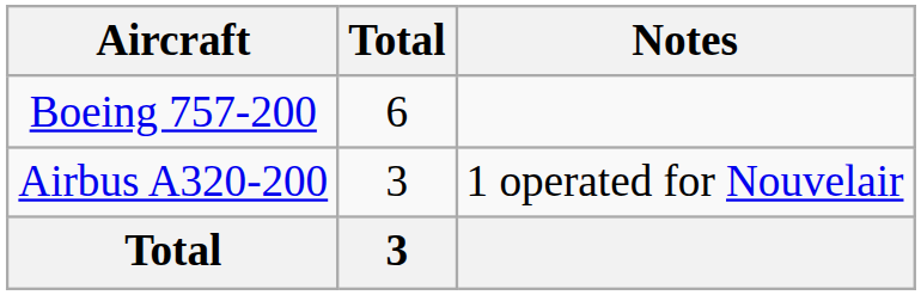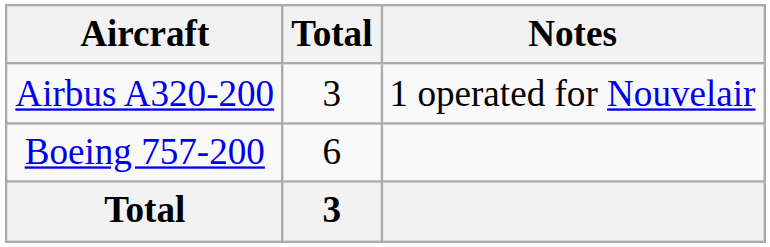rows swapped: Airbus A320-200 <-> Boeing 757-200
